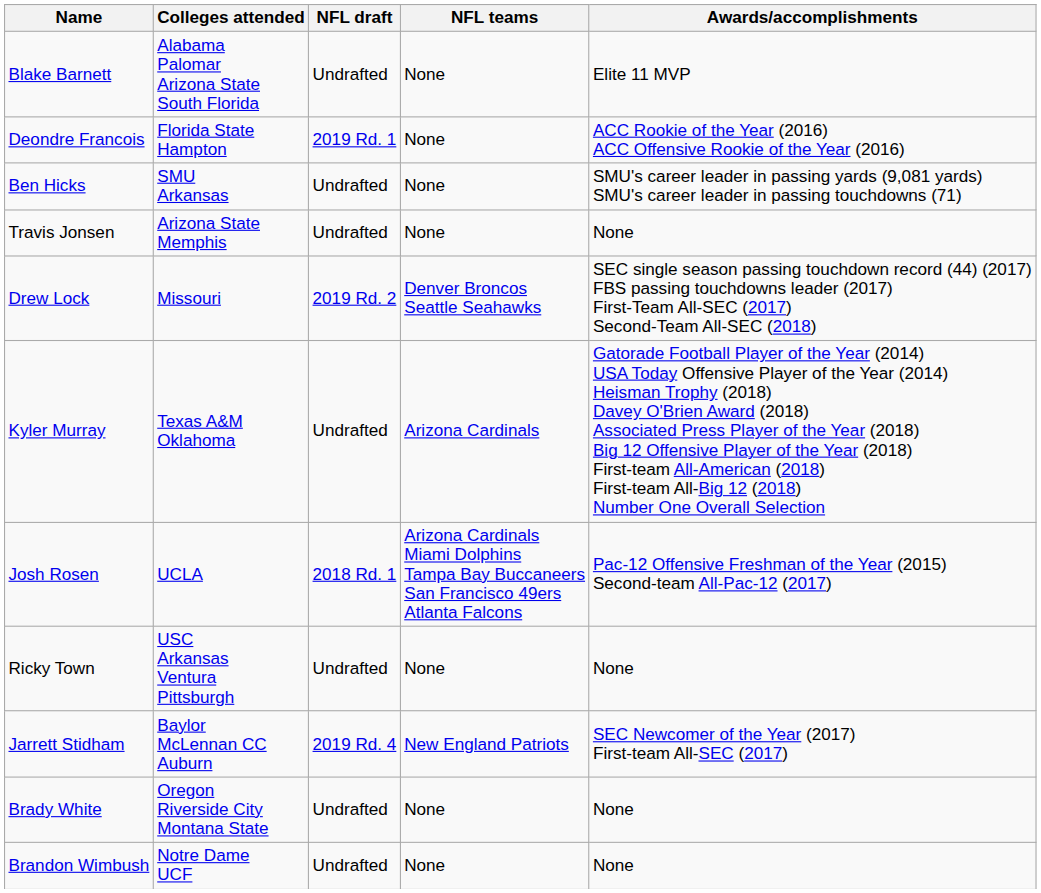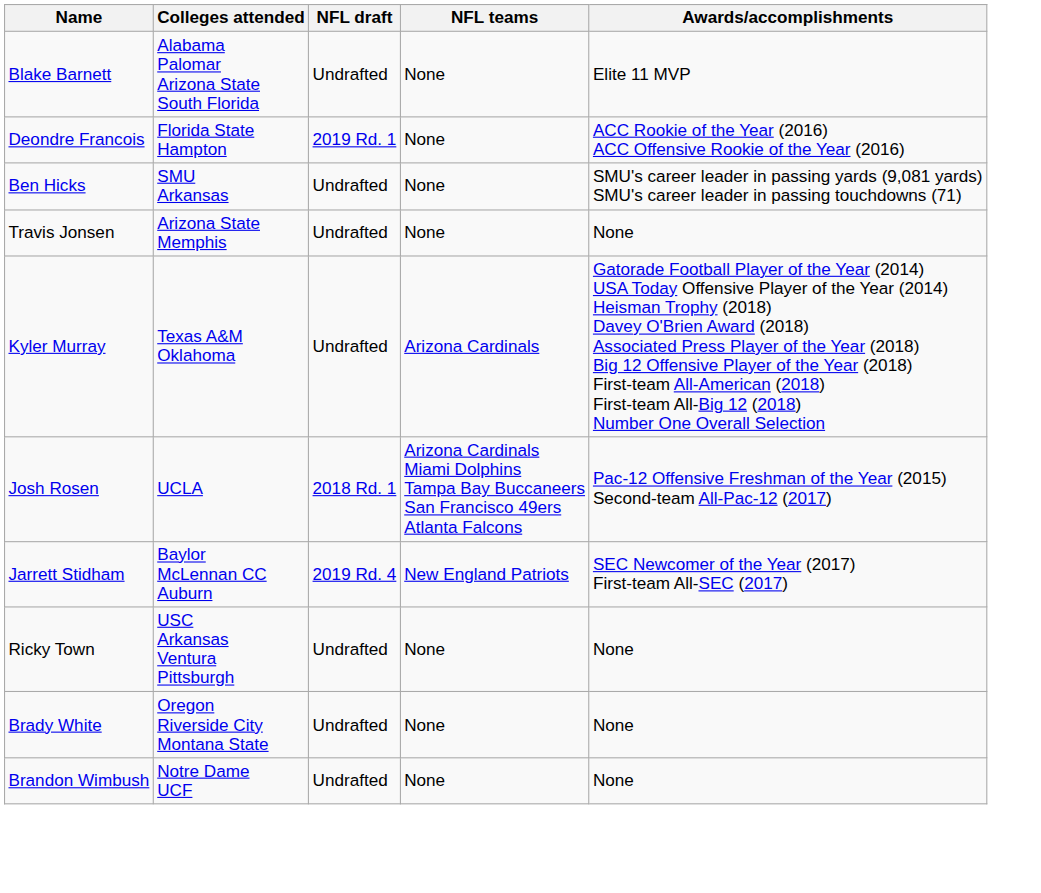- row: Drew Lock | Missouri | 2019 Rd. 2 | Denver Broncos Seattle Seahawks | SEC single season passing touchdown record (44) (2017) FBS passing touchdowns leader (2017) First-Team All-SEC (2017) Second-Team All-SEC (2018)
rows swapped: Jarrett Stidham <-> Ricky Town
